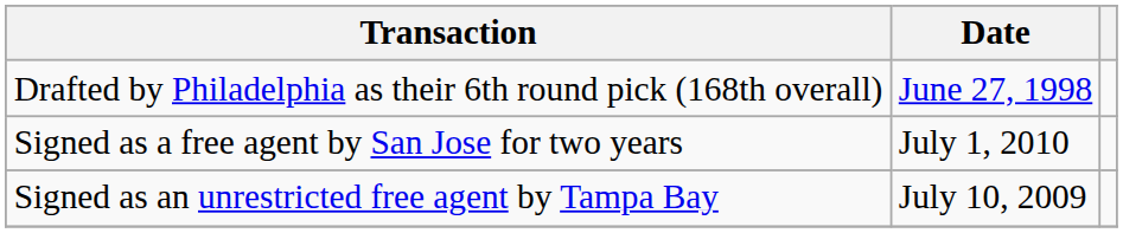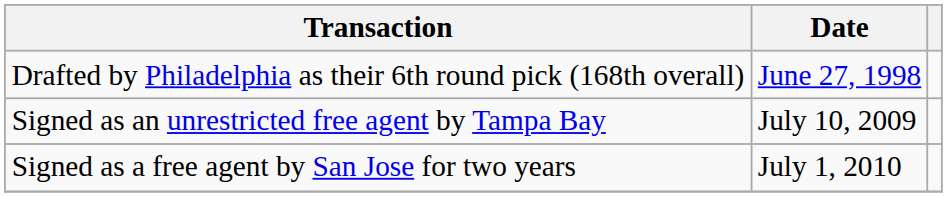rows swapped: Signed as an unrestricted free agent by Tampa Bay <-> Signed as a free agent by San Jose for two years
